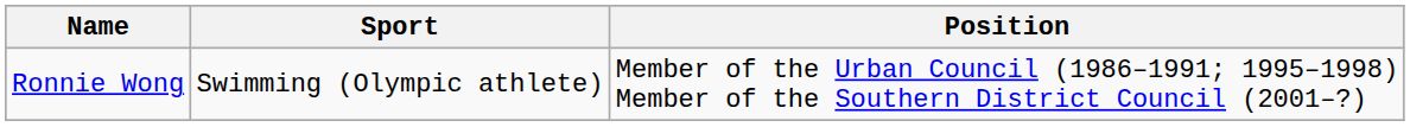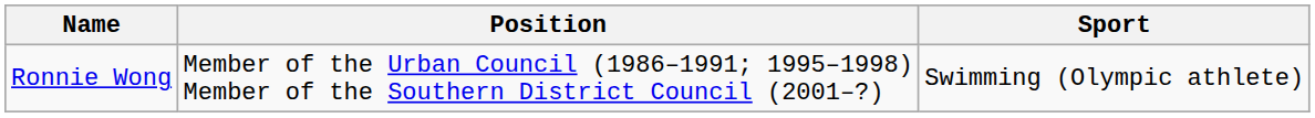columns swapped: Sport <-> Position
